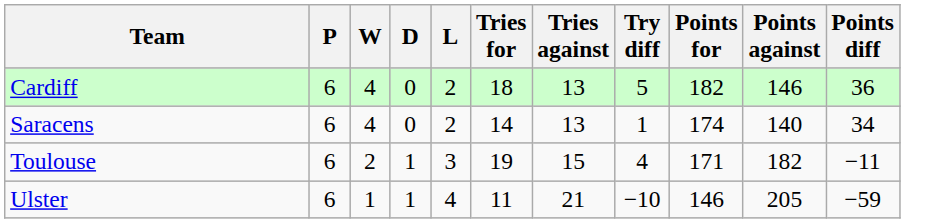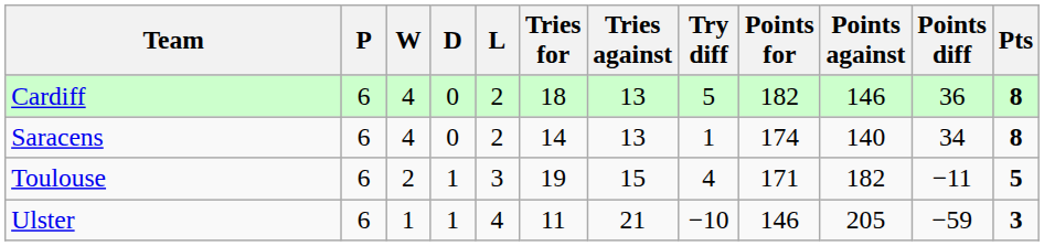+ column: Pts | 8 | 8 | 5 | 3
